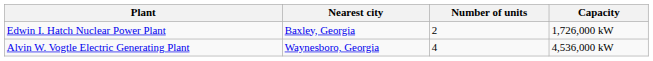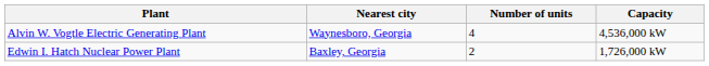rows swapped: Alvin W. Vogtle Electric Generating Plant <-> Edwin I. Hatch Nuclear Power Plant
